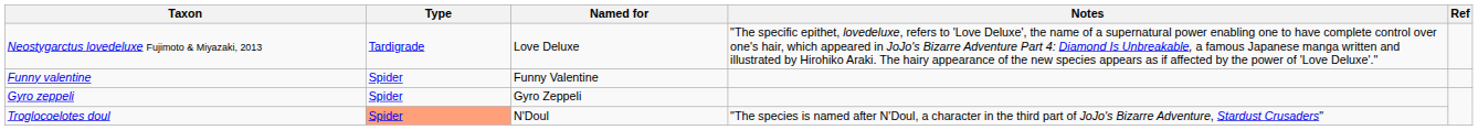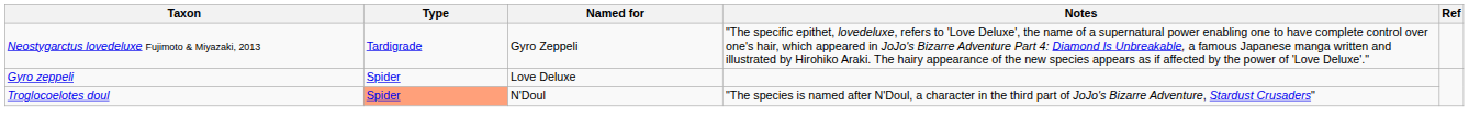Neostygarctus lovedeluxe Fujimoto & Miyazaki, 2013 | Named for: Love Deluxe -> Gyro Zeppeli
- row: Funny valentine | Spider | Funny Valentine
Gyro zeppeli | Named for: Gyro Zeppeli -> Love Deluxe
